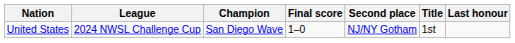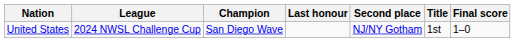columns swapped: Final score <-> Last honour
